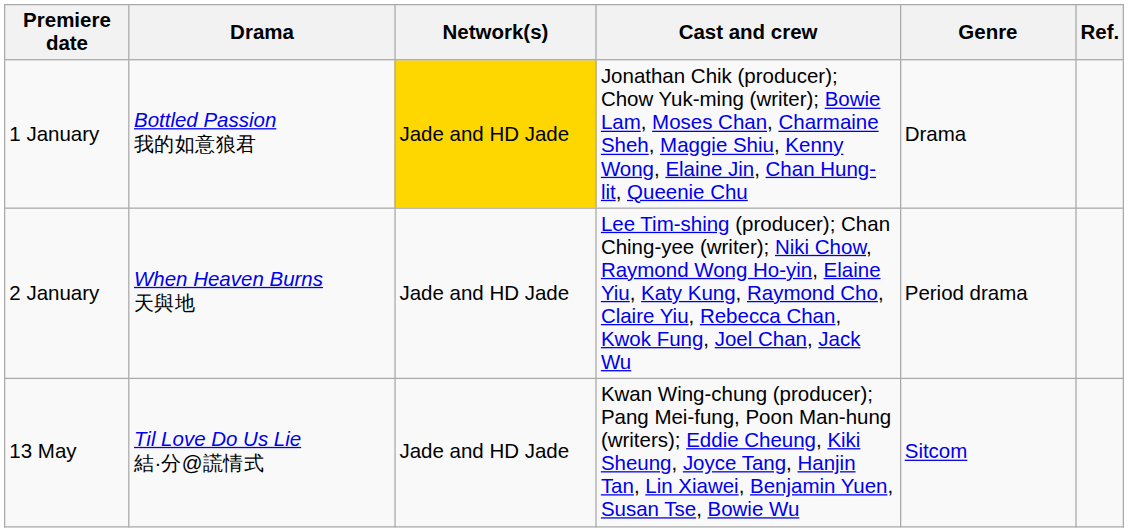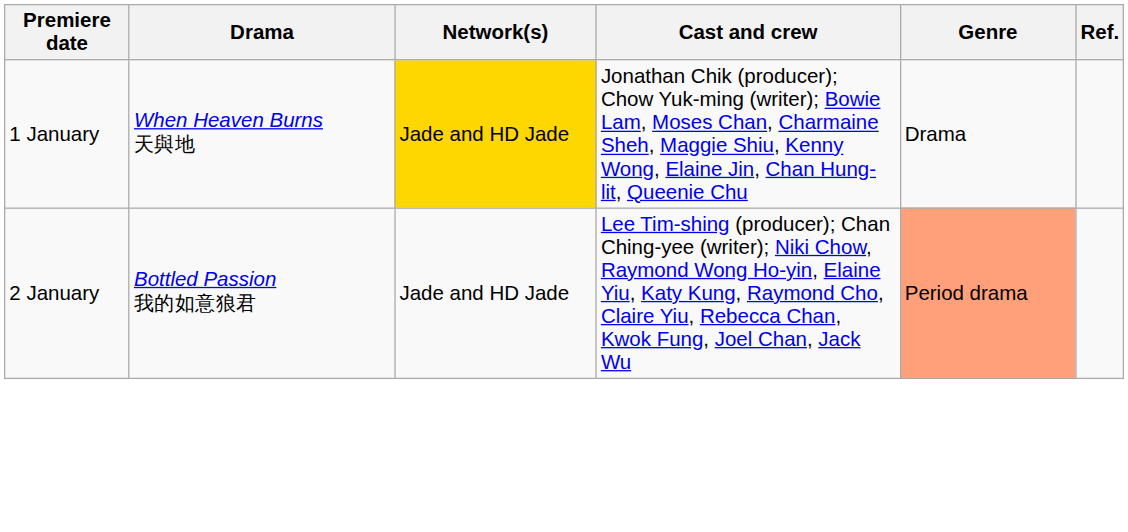1 January | Drama: Bottled Passion 我的如意狼君 -> When Heaven Burns 天與地
2 January | Drama: When Heaven Burns 天與地 -> Bottled Passion 我的如意狼君
2 January | Genre: no background -> lightsalmon background
- row: 13 May | Til Love Do Us Lie 結·分@謊情式 | Jade and HD Jade | Kwan Wing-chung (producer); Pang Mei-fung, Poon Man-hung (writers); Eddie Cheung, Kiki Sheung, Joyce Tang, Hanjin Tan, Lin Xiawei, Benjamin Yuen, Susan Tse, Bowie Wu | Sitcom
